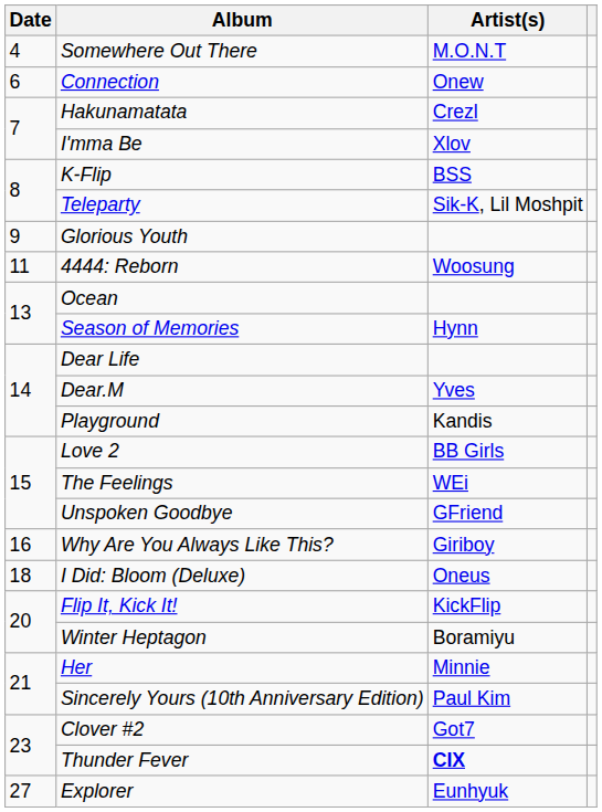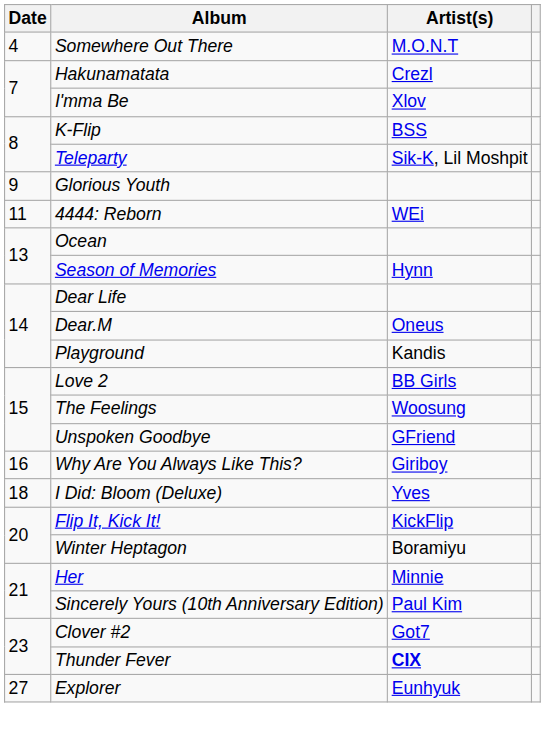- row: 6 | Connection | Onew
4444: Reborn | Artist(s): Woosung -> WEi
Dear.M | Artist(s): Yves -> Oneus
The Feelings | Artist(s): WEi -> Woosung
I Did: Bloom (Deluxe) | Artist(s): Oneus -> Yves
